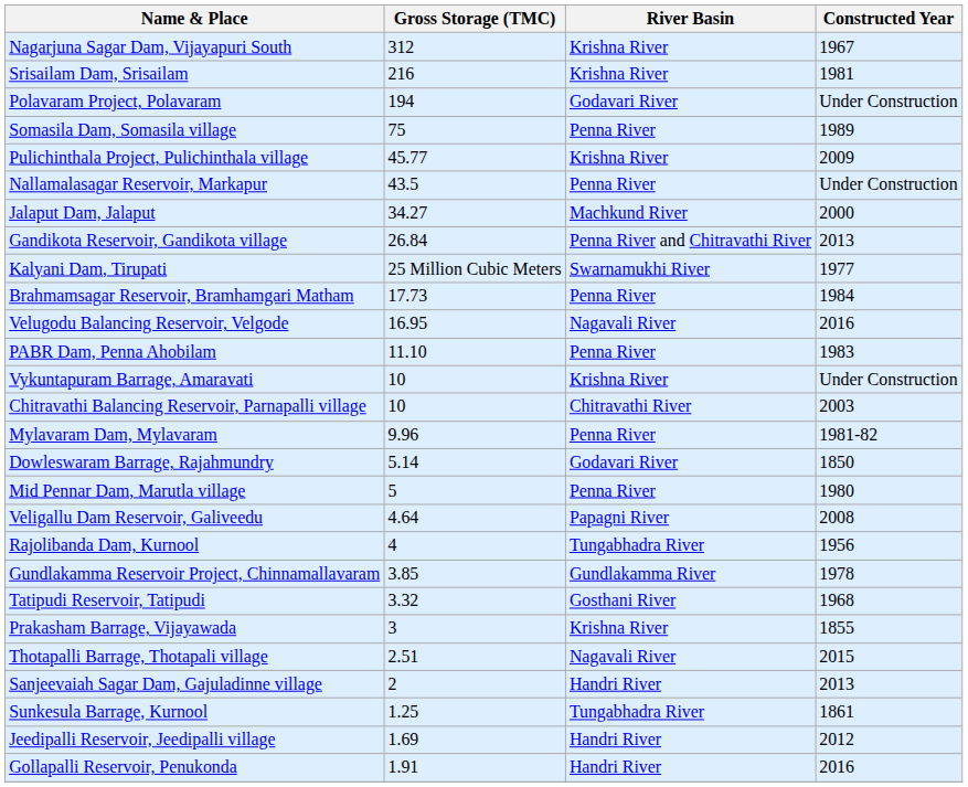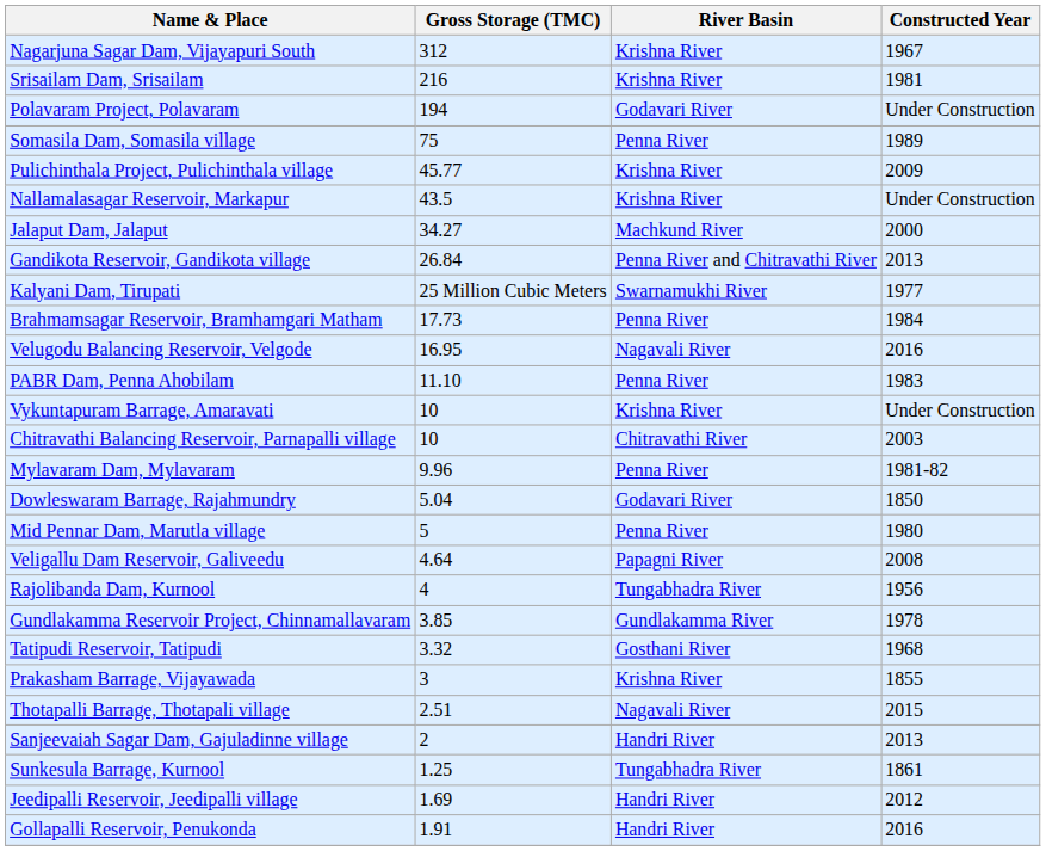Nallamalasagar Reservoir, Markapur | River Basin: Penna River -> Krishna River
Dowleswaram Barrage, Rajahmundry | Gross Storage (TMC): 5.14 -> 5.04
